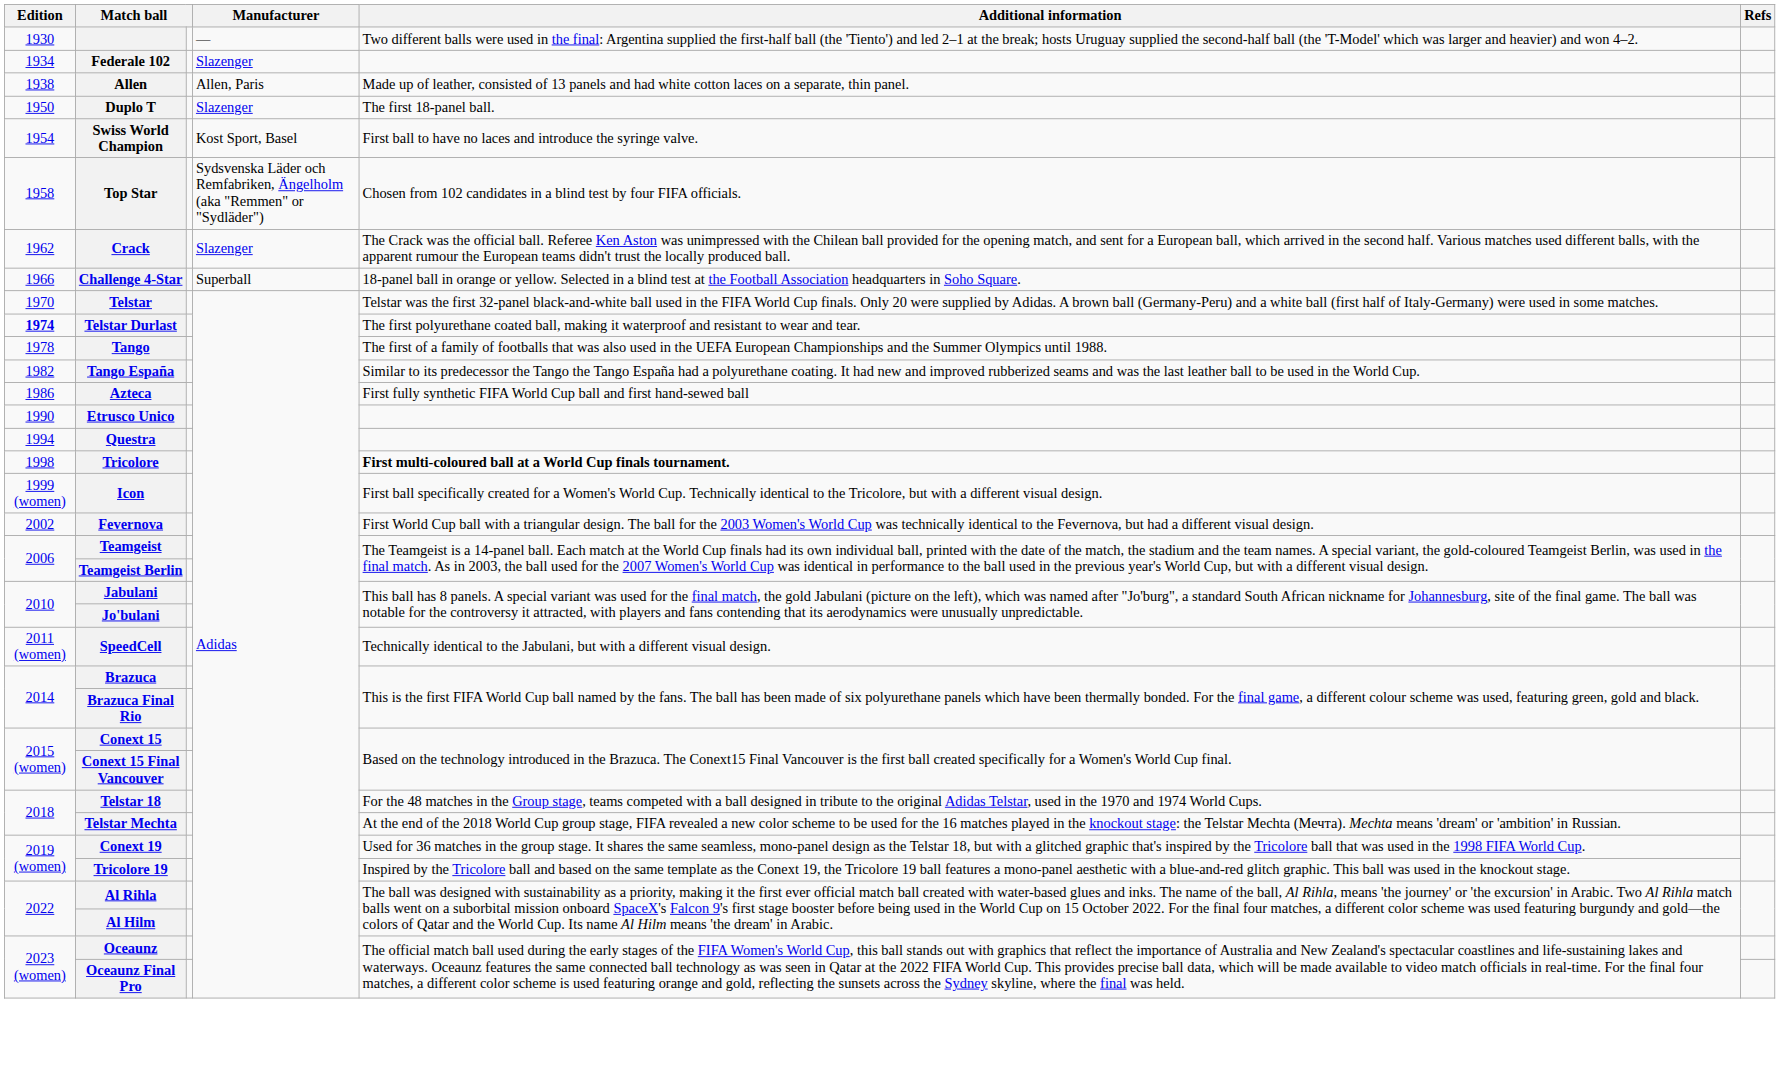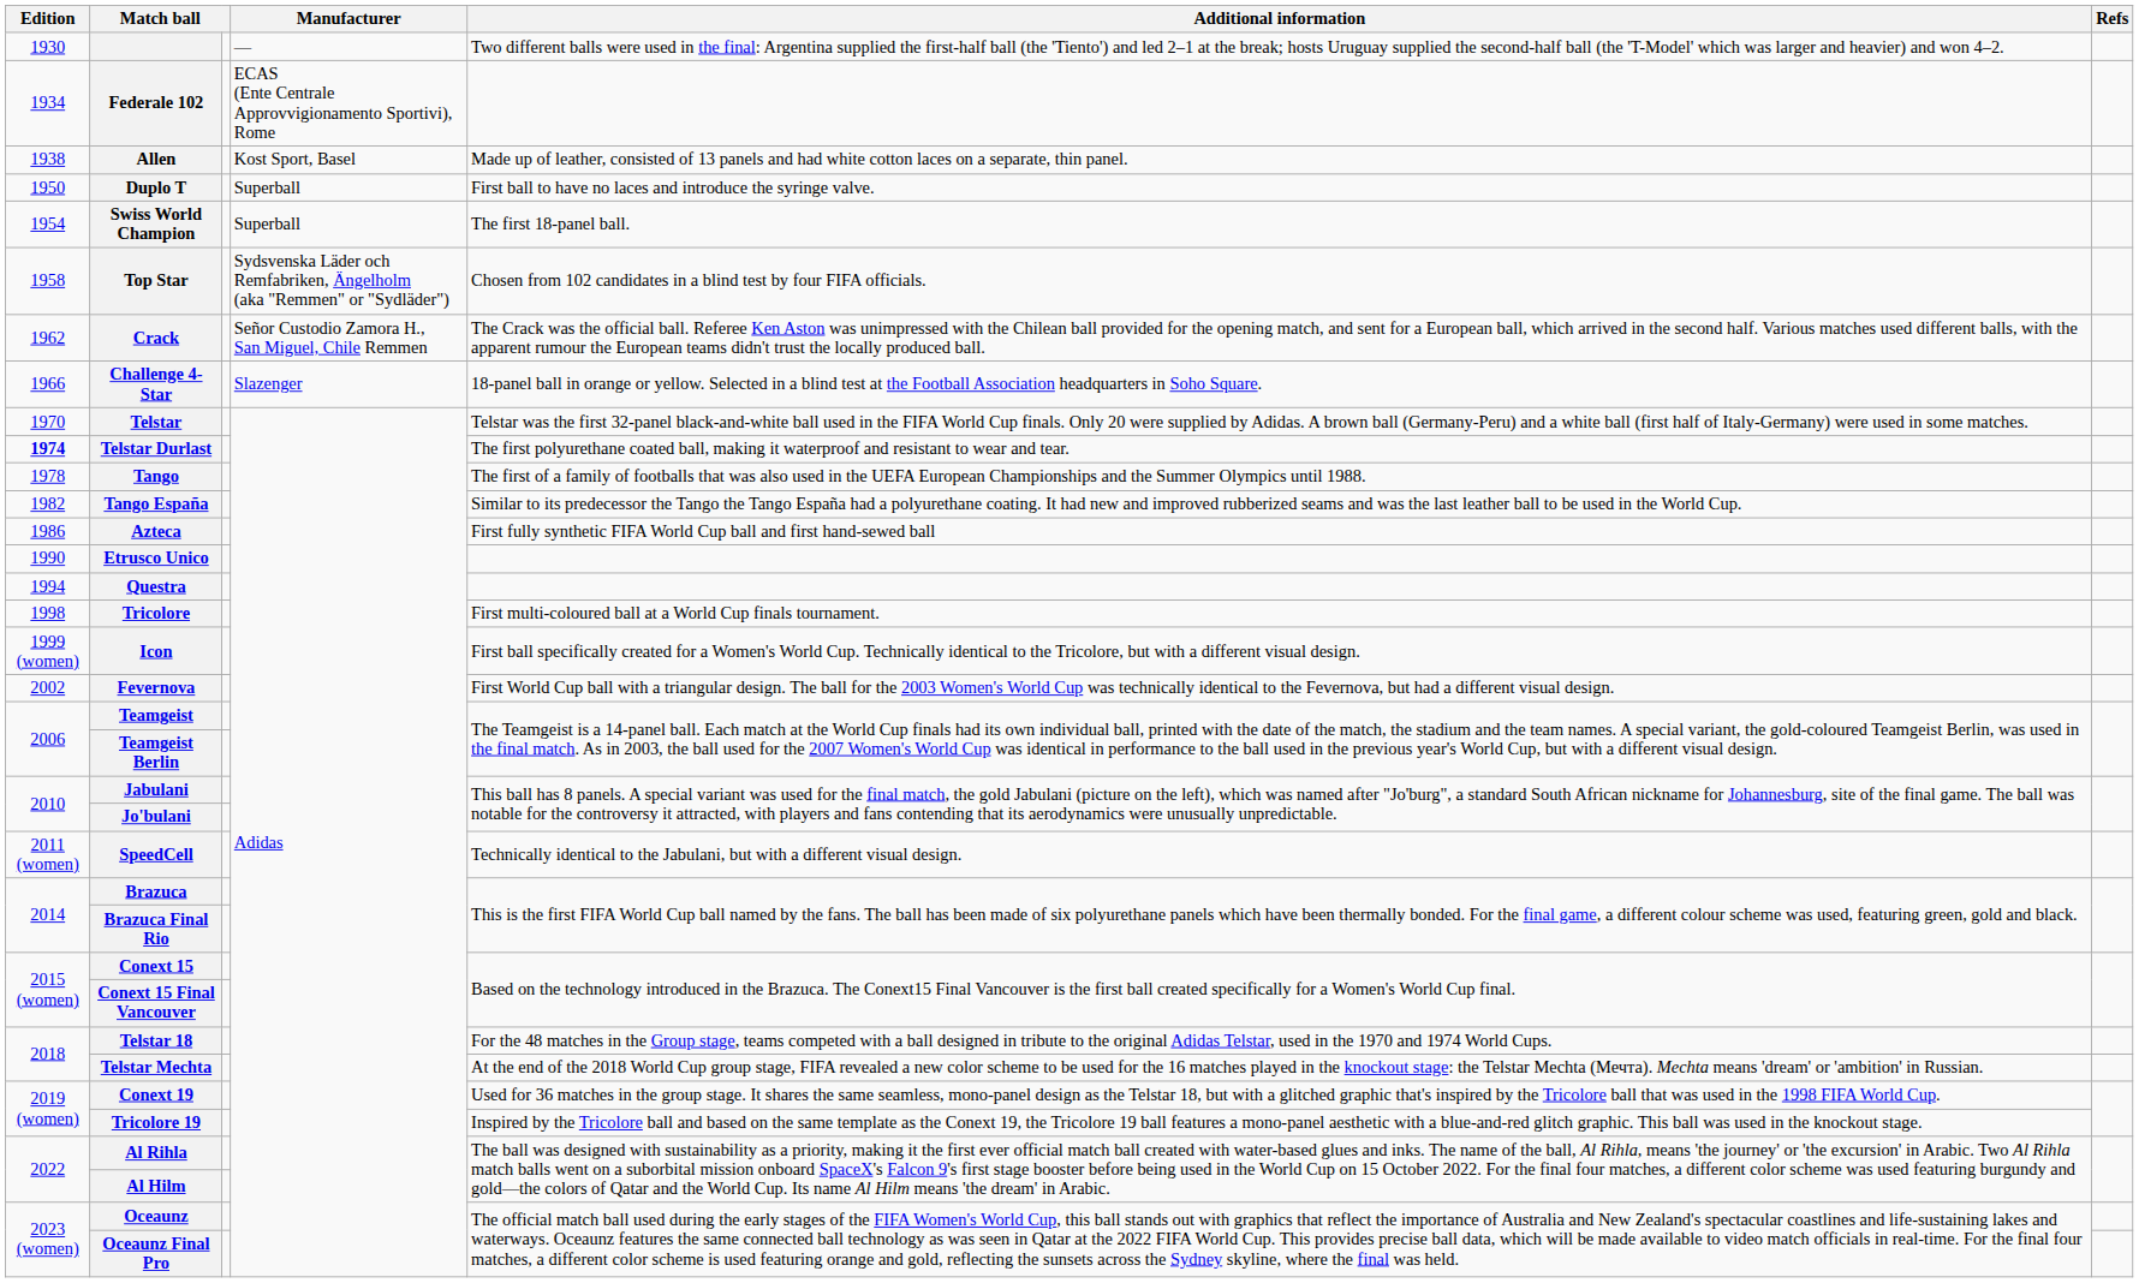Federale 102 | Manufacturer: Slazenger -> ECAS (Ente Centrale Approvvigionamento Sportivi), Rome
Allen | Manufacturer: Allen, Paris -> Kost Sport, Basel
Duplo T | Manufacturer: Slazenger -> Superball
Duplo T | Additional information: The first 18-panel ball. -> First ball to have no laces and introduce the syringe valve.
Swiss World Champion | Manufacturer: Kost Sport, Basel -> Superball
Swiss World Champion | Additional information: First ball to have no laces and introduce the syringe valve. -> The first 18-panel ball.
Crack | Manufacturer: Slazenger -> Señor Custodio Zamora H., San Miguel, Chile Remmen
Challenge 4-Star | Manufacturer: Superball -> Slazenger
Tricolore | Additional information: bold -> normal
